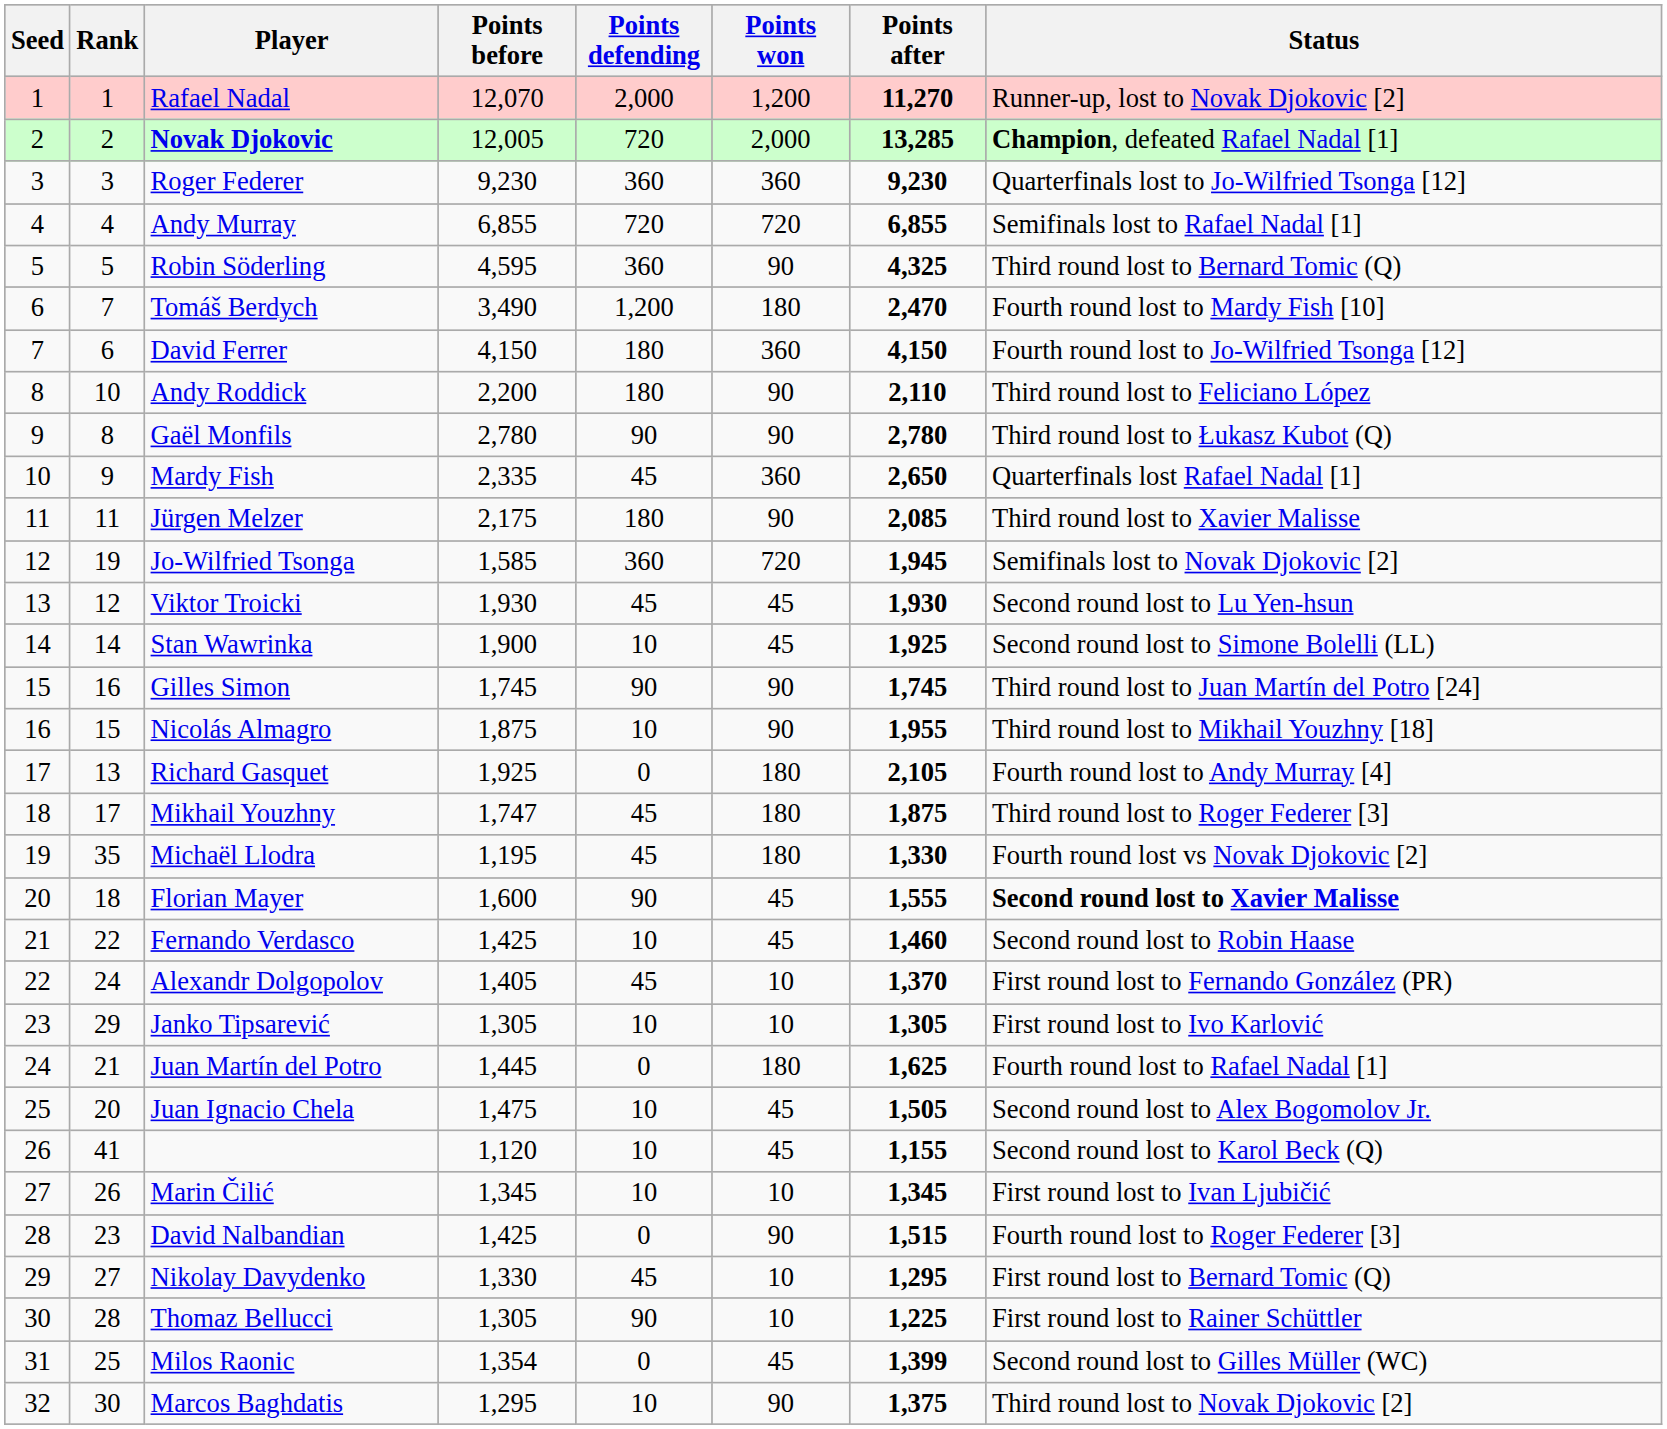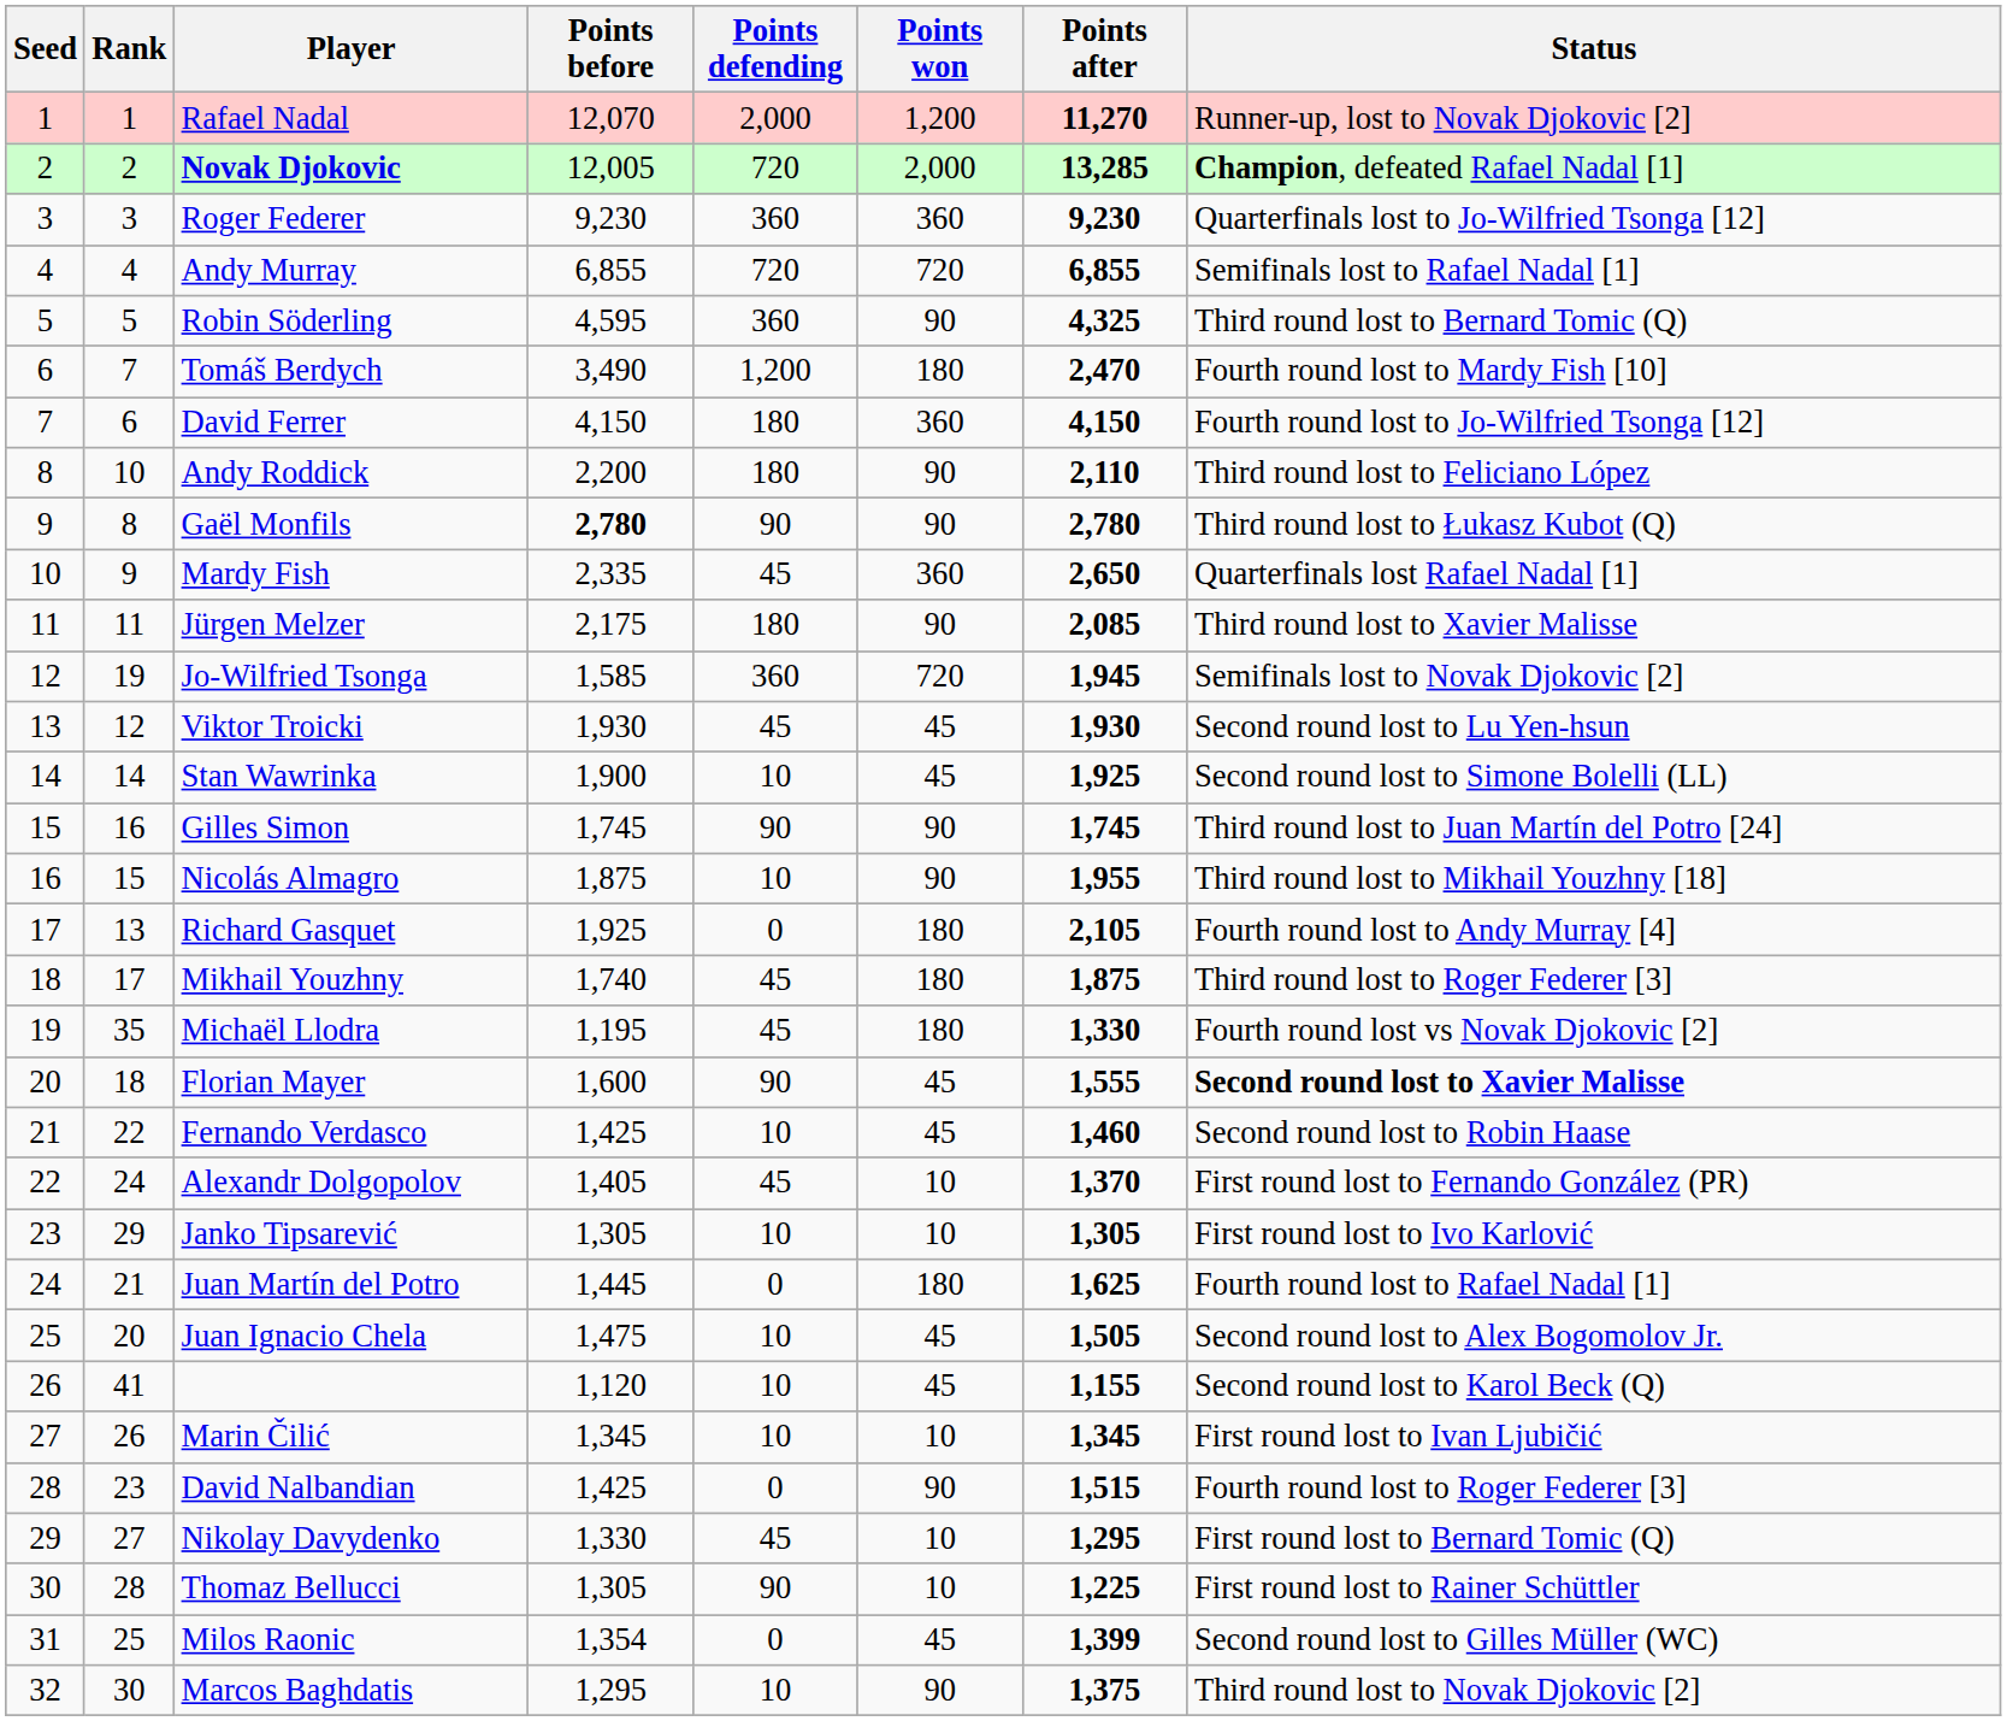Gaël Monfils | Points before: normal -> bold
Mikhail Youzhny | Points before: 1,747 -> 1,740
